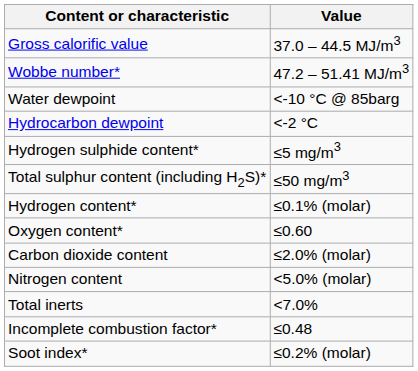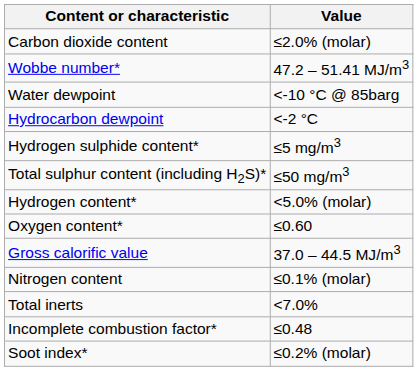rows swapped: Gross calorific value <-> Carbon dioxide content
Hydrogen content* | Value: ≤0.1% (molar) -> <5.0% (molar)
Nitrogen content | Value: <5.0% (molar) -> ≤0.1% (molar)
